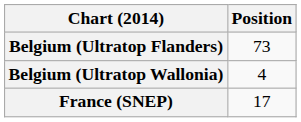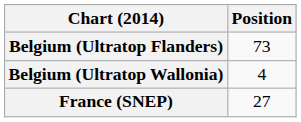France (SNEP) | Position: 17 -> 27
